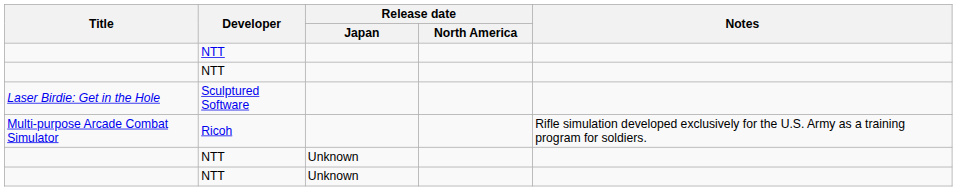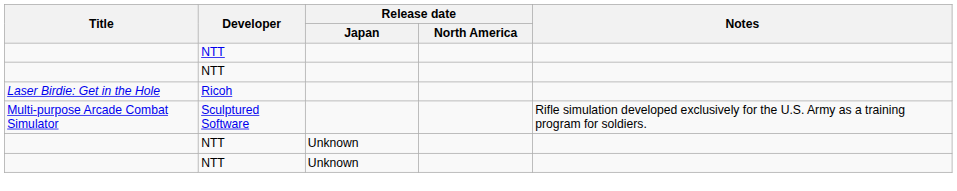Laser Birdie: Get in the Hole | Developer: Sculptured Software -> Ricoh
Multi-purpose Arcade Combat Simulator | Developer: Ricoh -> Sculptured Software
